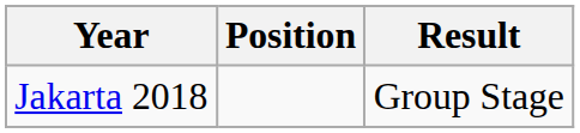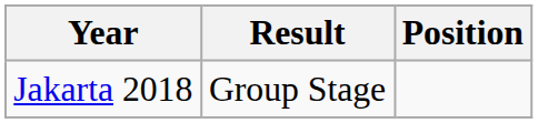columns swapped: Result <-> Position
